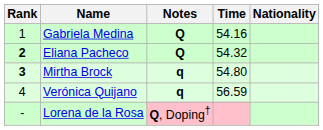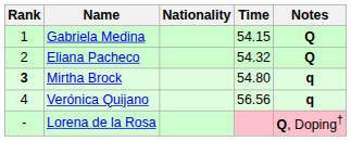columns swapped: Nationality <-> Notes
Gabriela Medina | Time: 54.16 -> 54.15
Eliana Pacheco | Rank: bold -> normal
Verónica Quijano | Time: 56.59 -> 56.56
